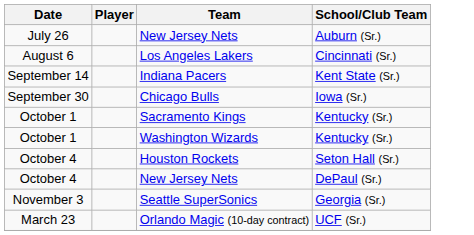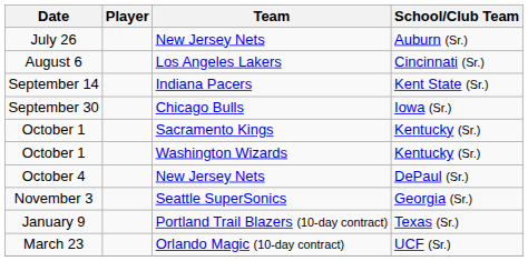- row: October 4 | Houston Rockets | Seton Hall (Sr.)
+ row: January 9 | Portland Trail Blazers (10-day contract) | Texas (Sr.)
